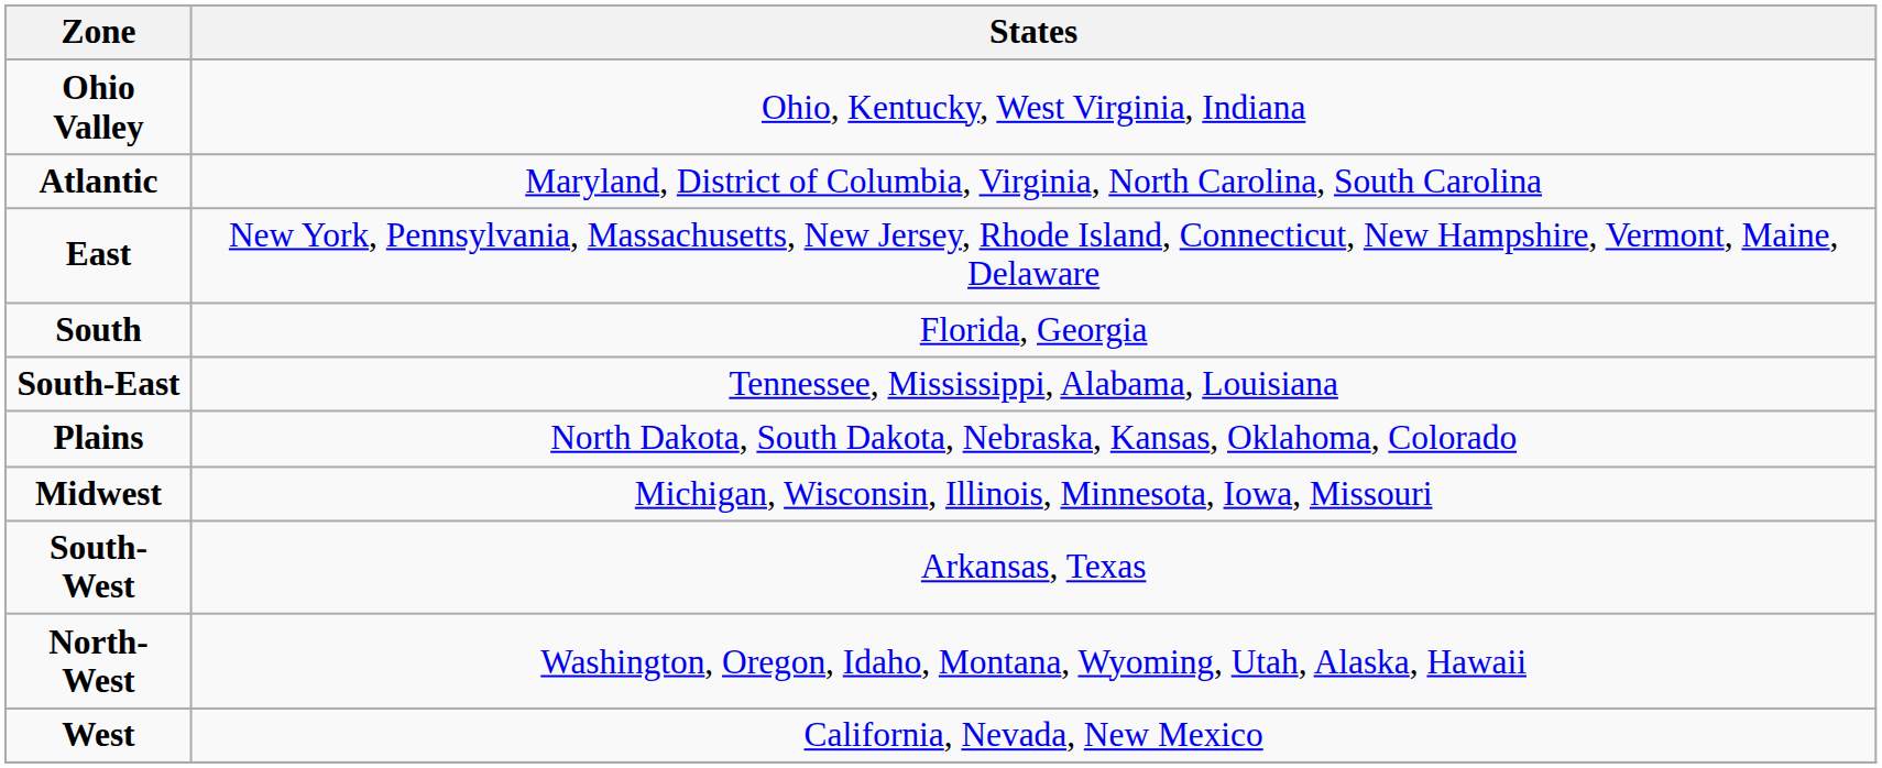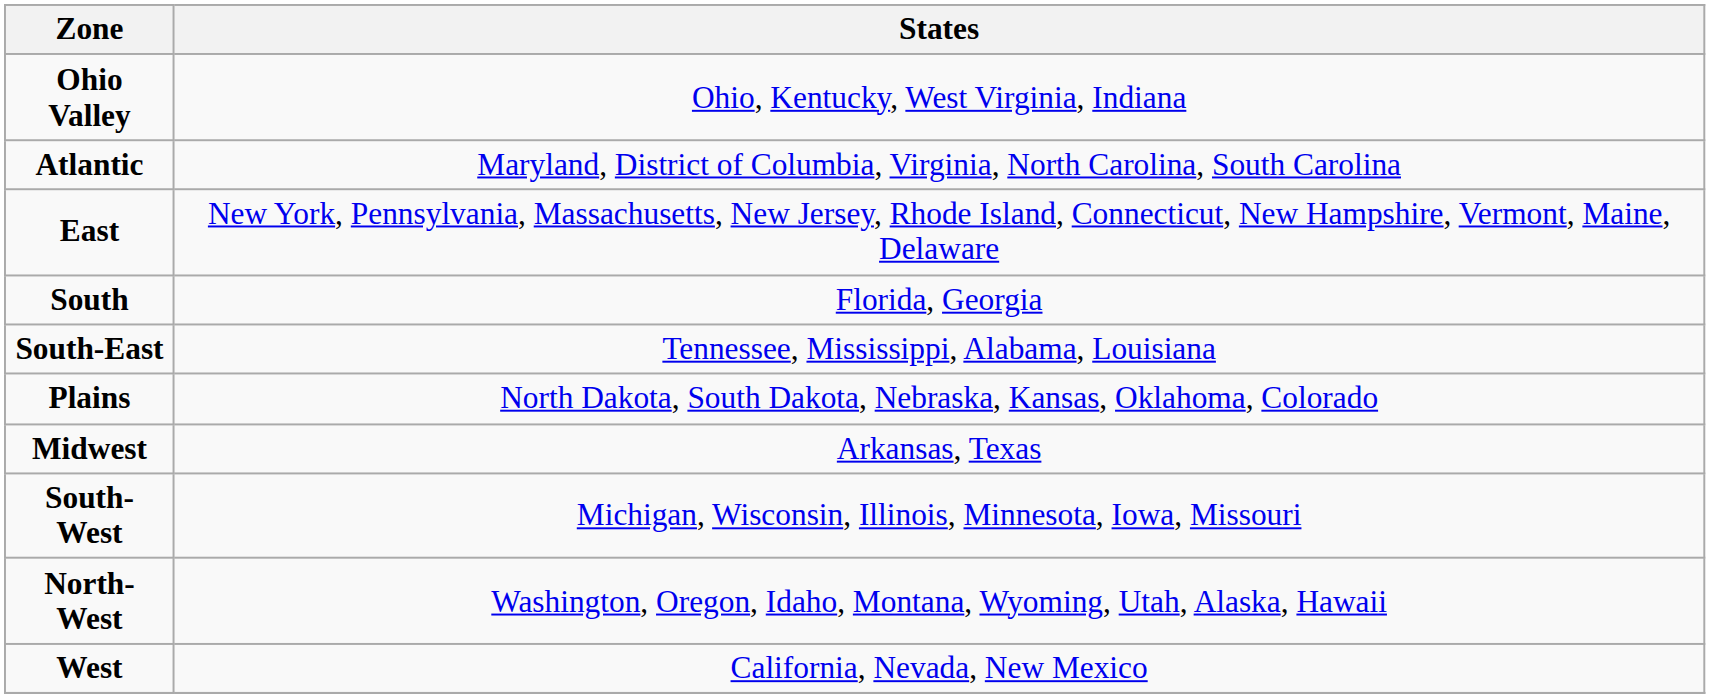Midwest | States: Michigan, Wisconsin, Illinois, Minnesota, Iowa, Missouri -> Arkansas, Texas
South-West | States: Arkansas, Texas -> Michigan, Wisconsin, Illinois, Minnesota, Iowa, Missouri
